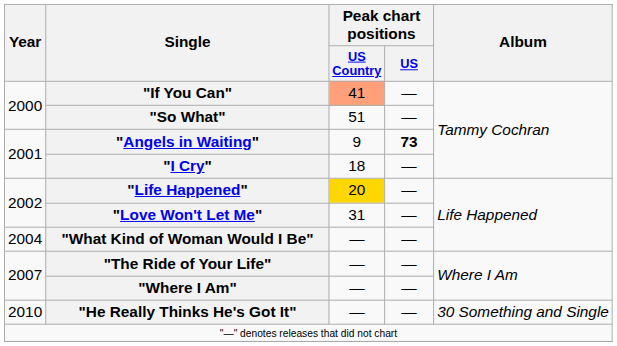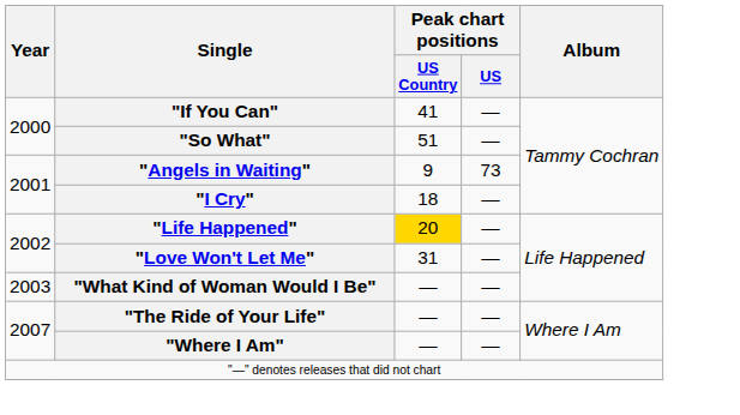"If You Can" | Peak chart positions / US Country: lightsalmon background -> no background
"Angels in Waiting" | Peak chart positions / US: bold -> normal
"What Kind of Woman Would I Be" | Year: 2004 -> 2003
- row: 2010 | "He Really Thinks He's Got It" | — | — | 30 Something and Single
